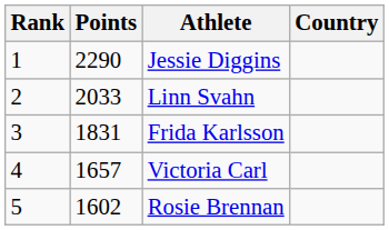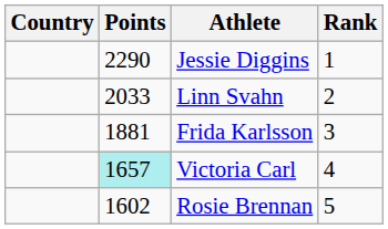columns swapped: Rank <-> Country
Frida Karlsson | Points: 1831 -> 1881
Victoria Carl | Points: no background -> paleturquoise background
